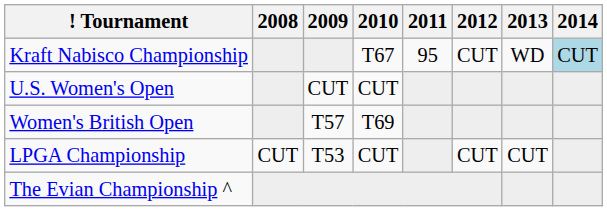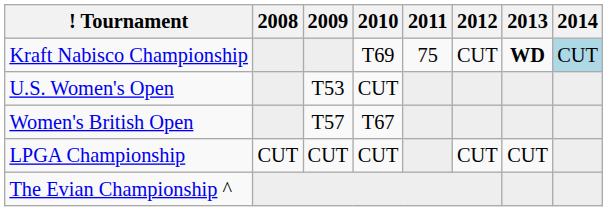Kraft Nabisco Championship | 2010: T67 -> T69
Kraft Nabisco Championship | 2011: 95 -> 75
Kraft Nabisco Championship | 2013: normal -> bold
U.S. Women's Open | 2009: CUT -> T53
Women's British Open | 2010: T69 -> T67
LPGA Championship | 2009: T53 -> CUT
